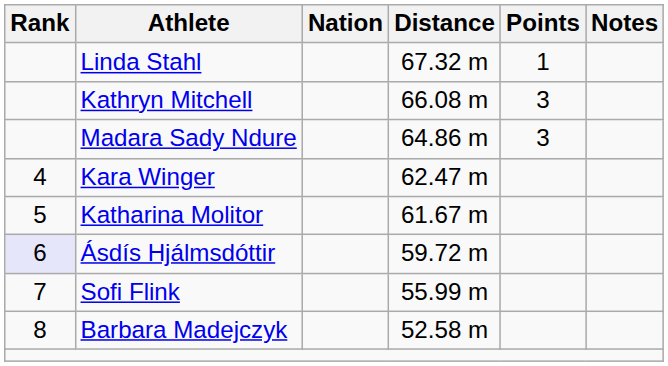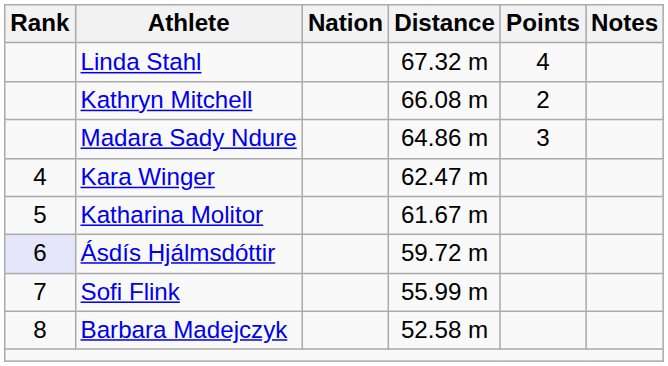Linda Stahl | Points: 1 -> 4
Kathryn Mitchell | Points: 3 -> 2
